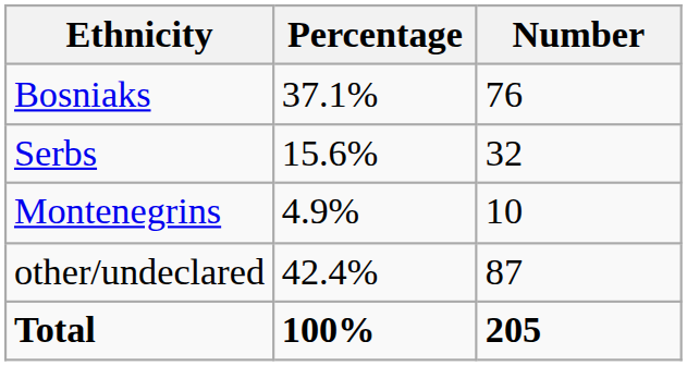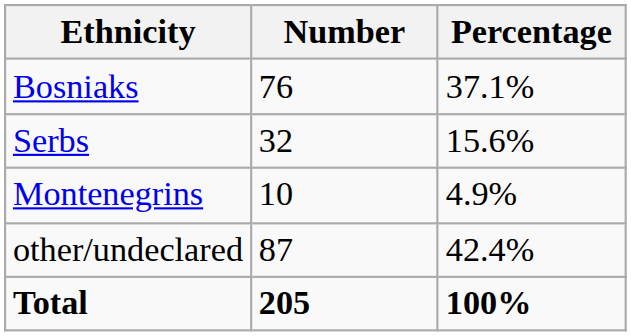columns swapped: Number <-> Percentage
